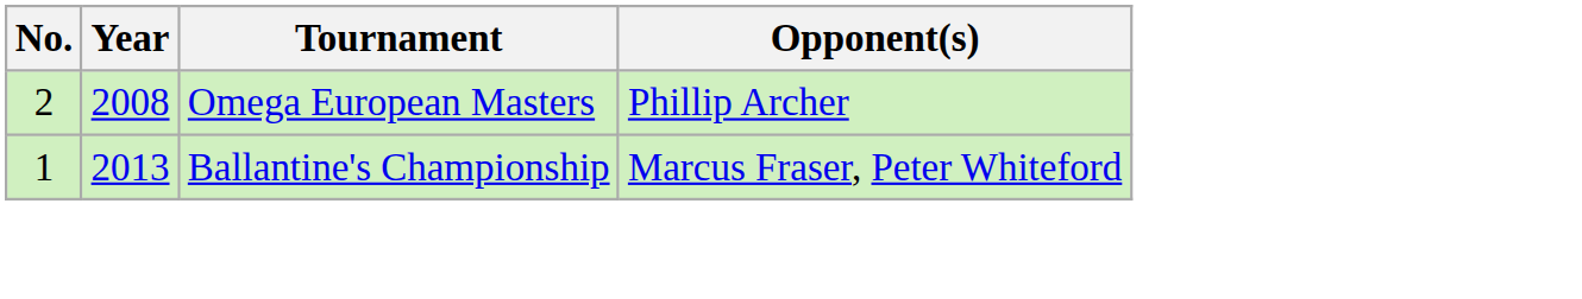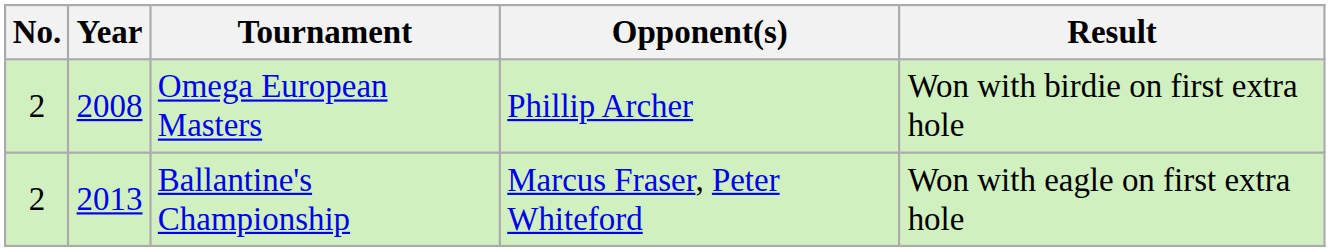+ column: Result | Won with birdie on first extra hole | Won with eagle on first extra hole
Ballantine's Championship | No.: 1 -> 2
